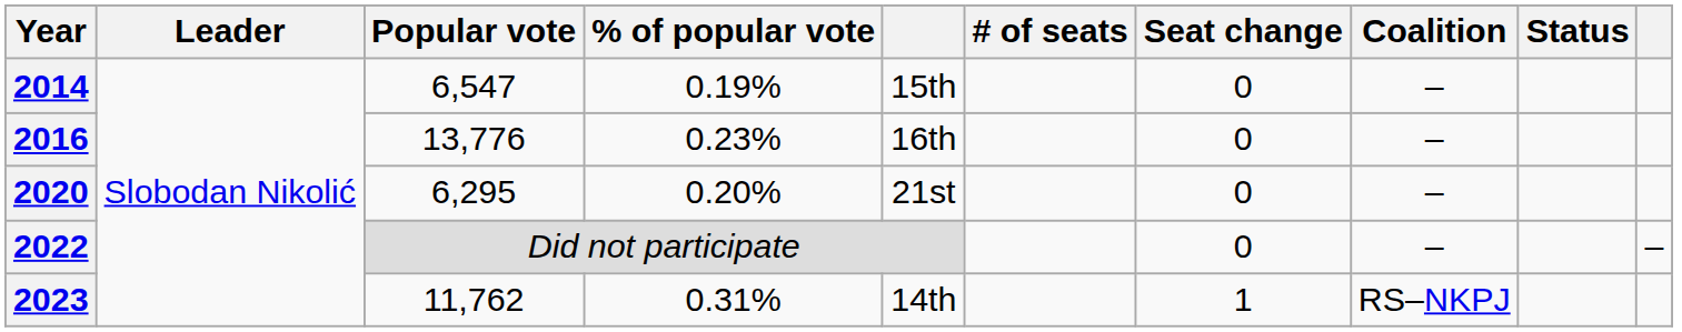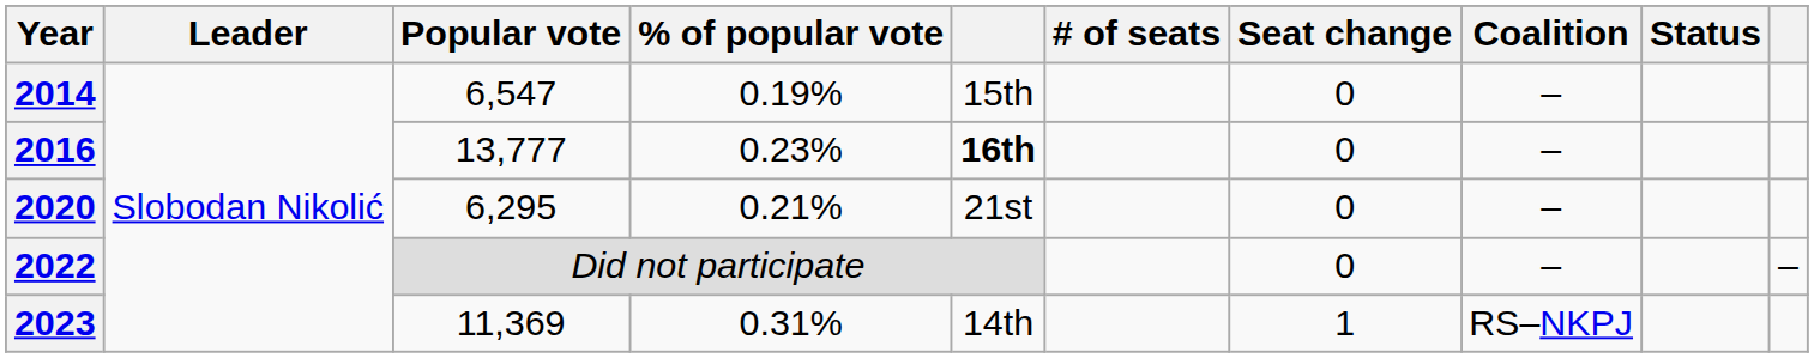2016 | Popular vote: 13,776 -> 13,777
2016 | column 5: normal -> bold
2020 | % of popular vote: 0.20% -> 0.21%
2023 | Popular vote: 11,762 -> 11,369
